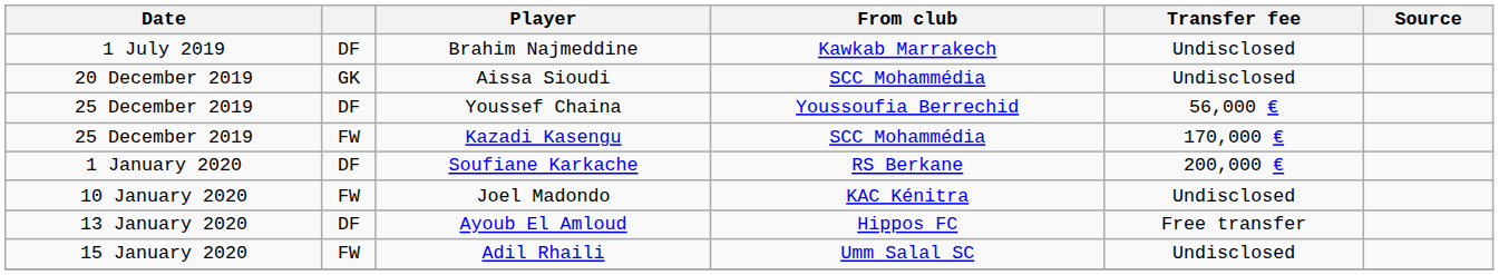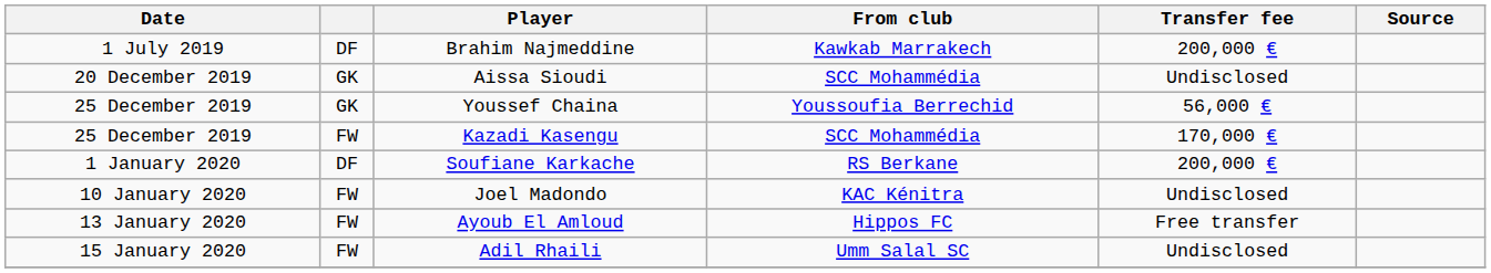Brahim Najmeddine | Transfer fee: Undisclosed -> 200,000 €
Youssef Chaina | column 2: DF -> GK
Ayoub El Amloud | column 2: DF -> FW
